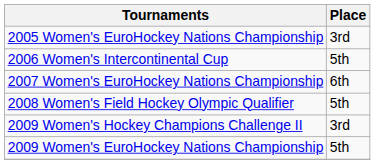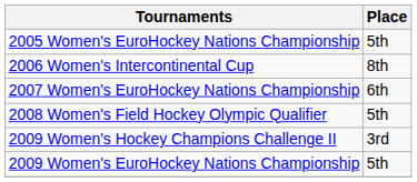2005 Women's EuroHockey Nations Championship | Place: 3rd -> 5th
2006 Women's Intercontinental Cup | Place: 5th -> 8th
